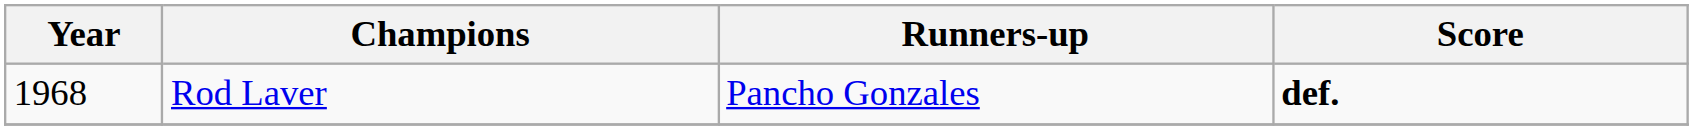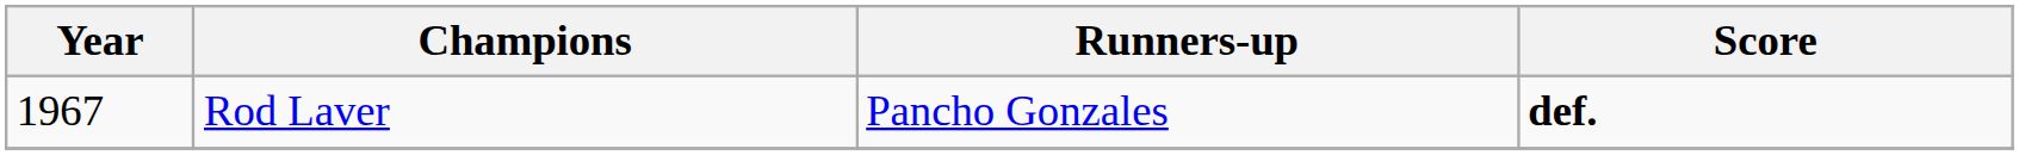Rod Laver | Year: 1968 -> 1967
